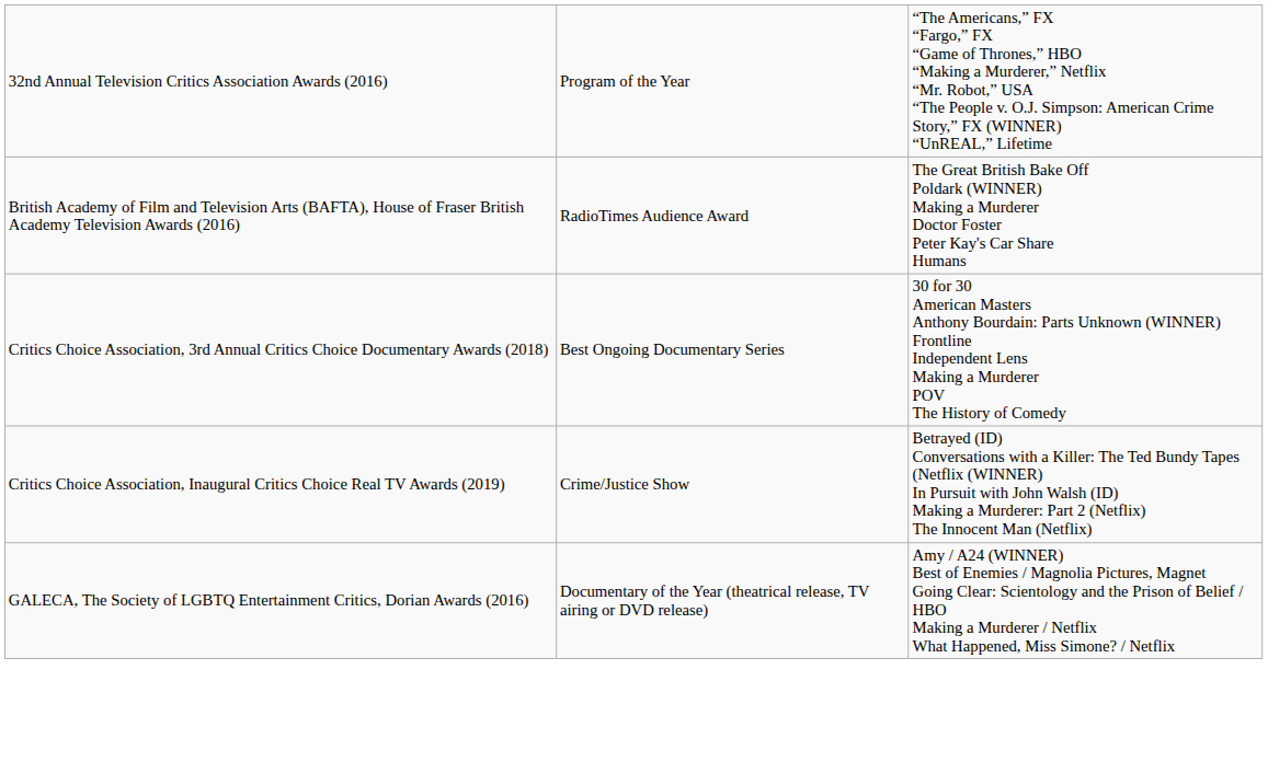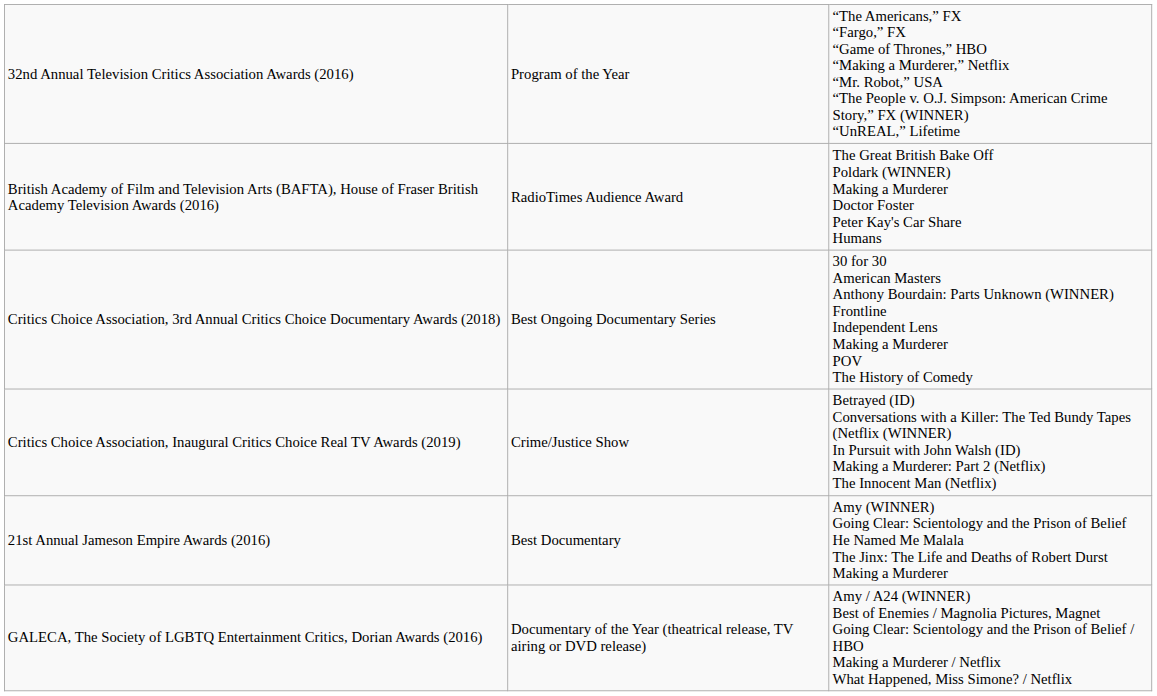+ row: 21st Annual Jameson Empire Awards (2016) | Best Documentary | Amy (WINNER) Going Clear: Scientology and the Prison of Belief He Named Me Malala The Jinx: The Life and Deaths of Robert Durst Making a Murderer
